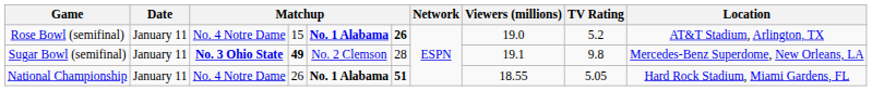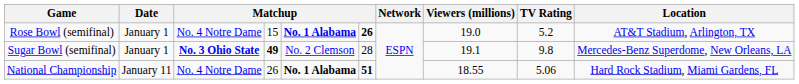Rose Bowl (semifinal) | Date: January 11 -> January 1
Sugar Bowl (semifinal) | Date: January 11 -> January 1
National Championship | TV Rating: 5.05 -> 5.06
